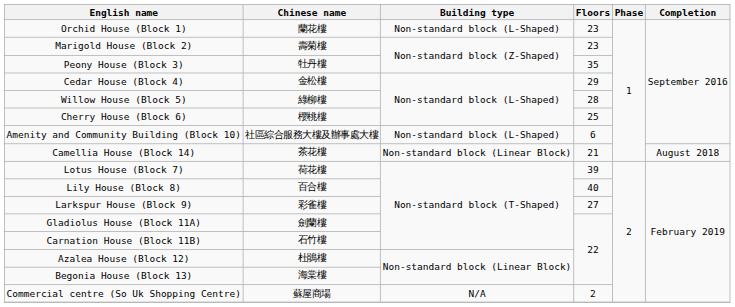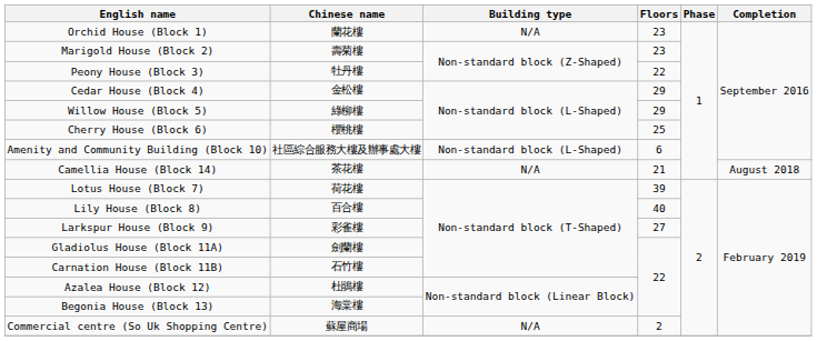Orchid House (Block 1) | Building type: Non-standard block (L-Shaped) -> N/A
Peony House (Block 3) | Floors: 35 -> 22
Willow House (Block 5) | Floors: 28 -> 29
Camellia House (Block 14) | Building type: Non-standard block (Linear Block) -> N/A
